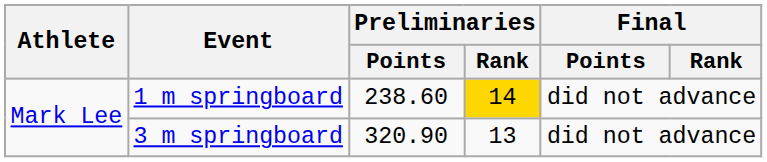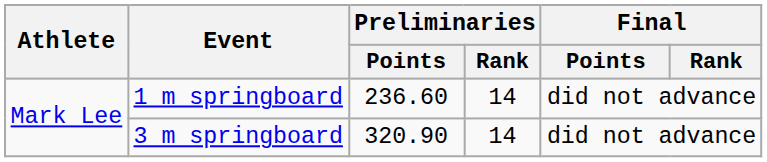1 m springboard | Preliminaries / Points: 238.60 -> 236.60
1 m springboard | Preliminaries / Rank: gold background -> no background
3 m springboard | Preliminaries / Rank: 13 -> 14
